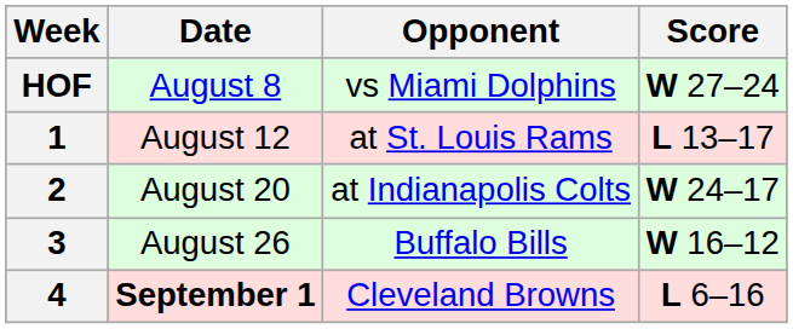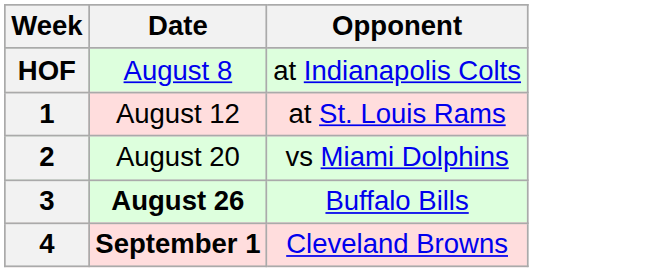- column: Score | W 27–24 | L 13–17 | W 24–17 | W 16–12 | L 6–16
HOF | Opponent: vs Miami Dolphins -> at Indianapolis Colts
2 | Opponent: at Indianapolis Colts -> vs Miami Dolphins
3 | Date: normal -> bold
